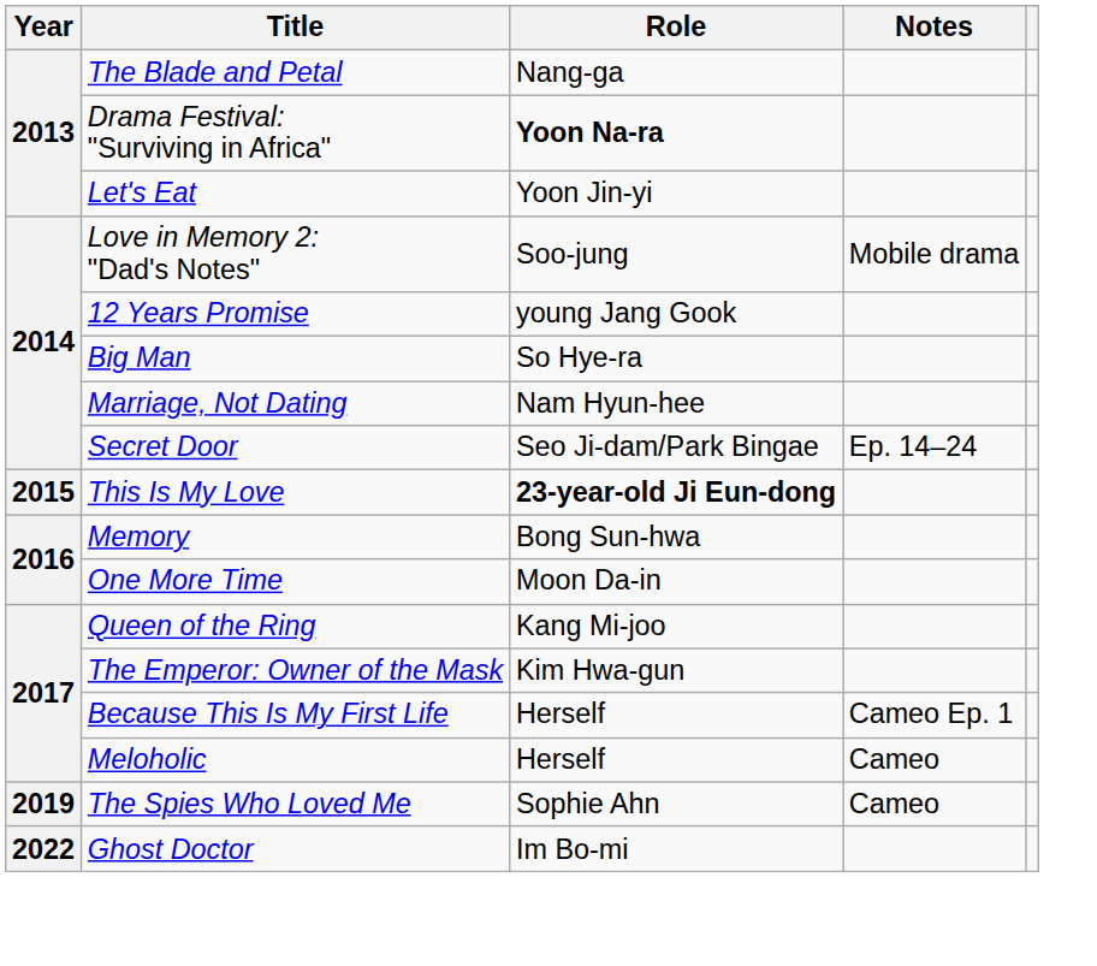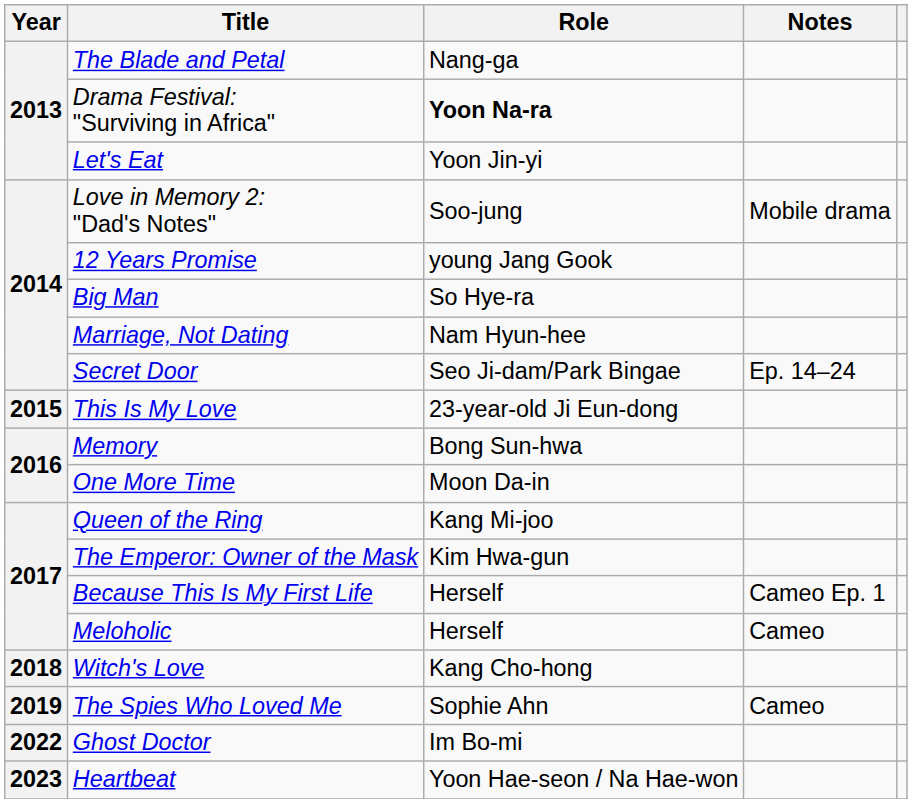This Is My Love | Role: bold -> normal
+ row: 2018 | Witch's Love | Kang Cho-hong
+ row: 2023 | Heartbeat | Yoon Hae-seon / Na Hae-won
